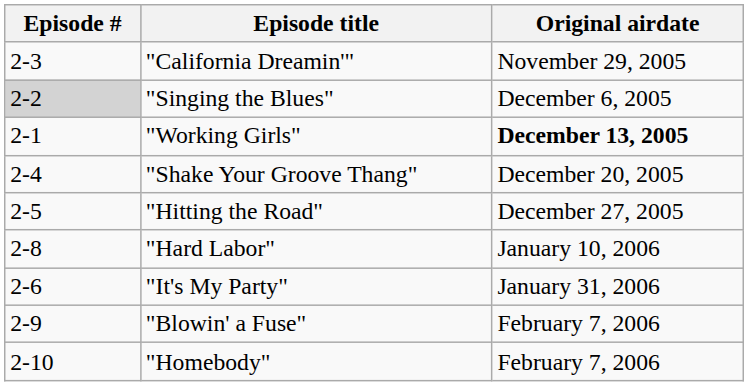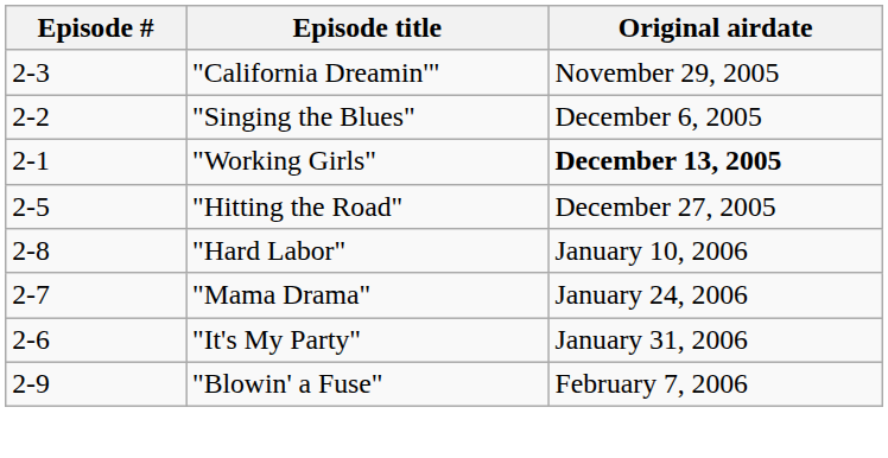"Singing the Blues" | Episode #: lightgrey background -> no background
- row: 2-4 | "Shake Your Groove Thang" | December 20, 2005
+ row: 2-7 | "Mama Drama" | January 24, 2006
- row: 2-10 | "Homebody" | February 7, 2006
